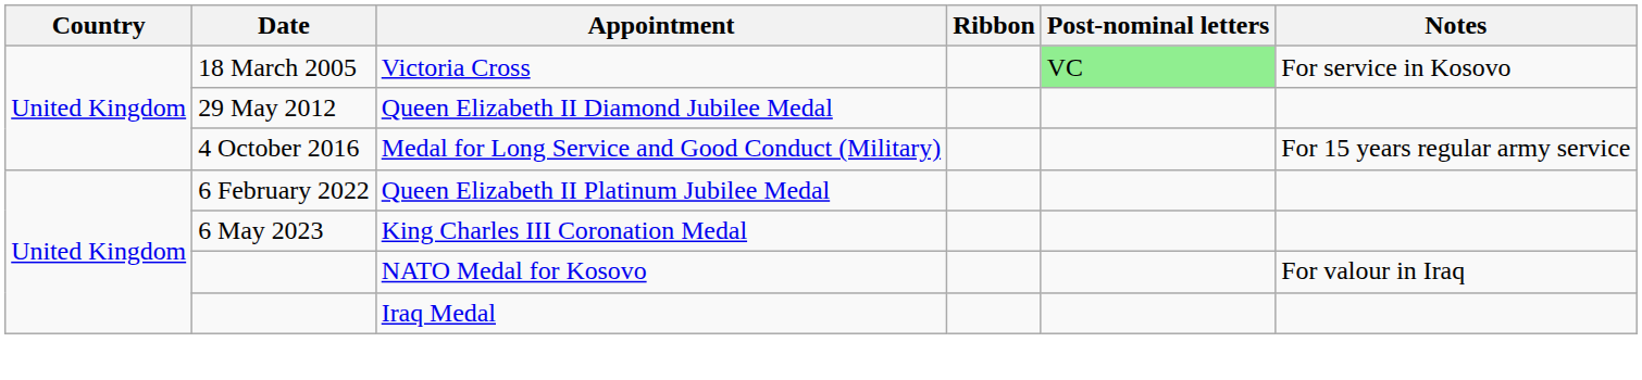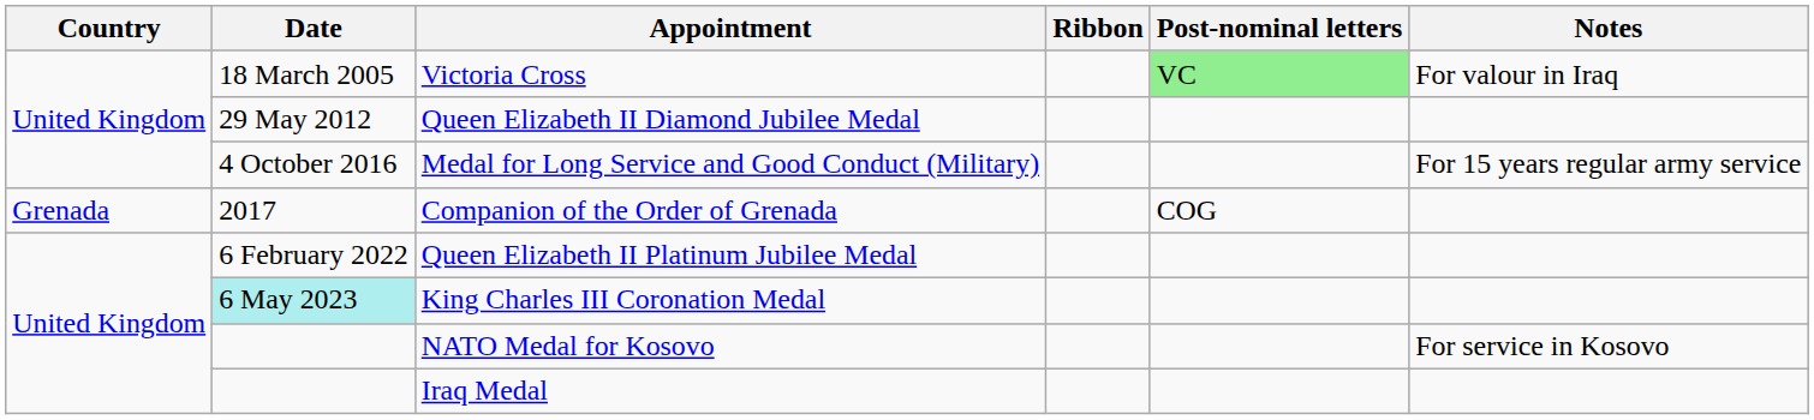Victoria Cross | Notes: For service in Kosovo -> For valour in Iraq
+ row: Grenada | 2017 | Companion of the Order of Grenada | COG
King Charles III Coronation Medal | Date: no background -> paleturquoise background
NATO Medal for Kosovo | Notes: For valour in Iraq -> For service in Kosovo
